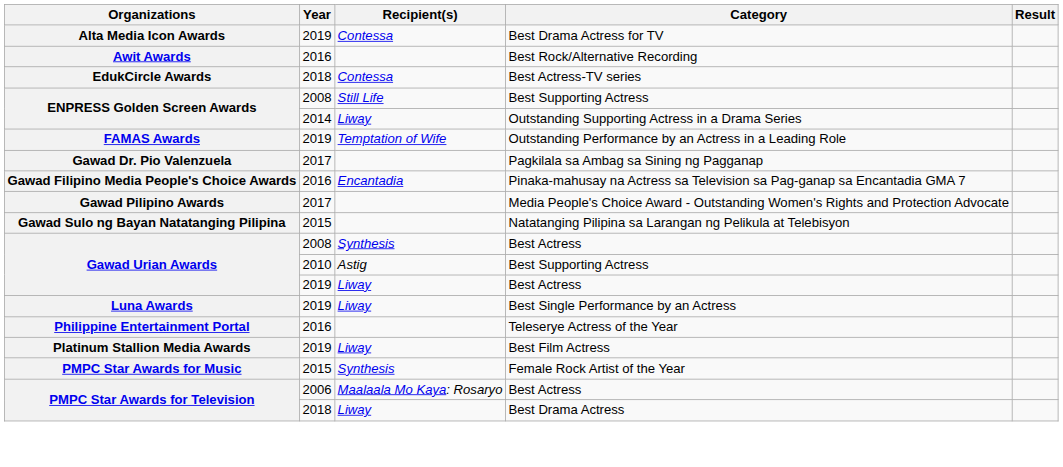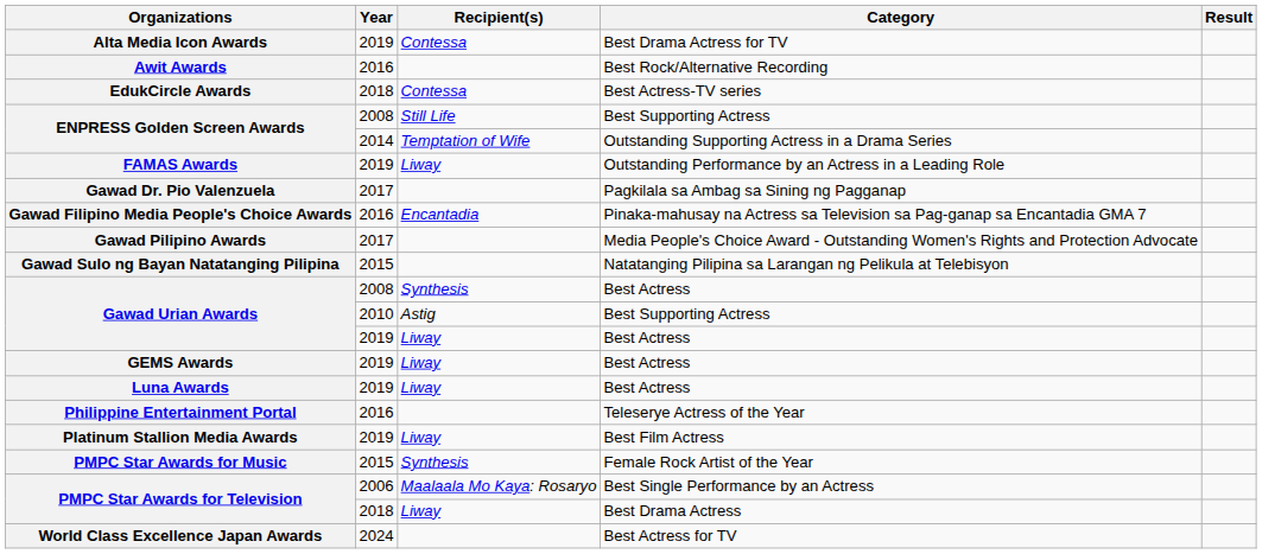ENPRESS Golden Screen Awards / 2014 | Recipient(s): Liway -> Temptation of Wife
FAMAS Awards | Recipient(s): Temptation of Wife -> Liway
+ row: GEMS Awards | 2019 | Liway | Best Actress
Luna Awards | Category: Best Single Performance by an Actress -> Best Actress
PMPC Star Awards for Television / 2006 | Category: Best Actress -> Best Single Performance by an Actress
+ row: World Class Excellence Japan Awards | 2024 | Best Actress for TV
